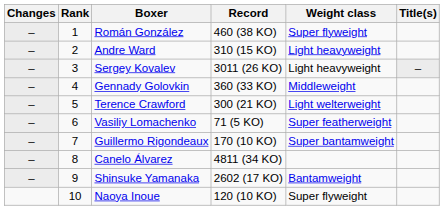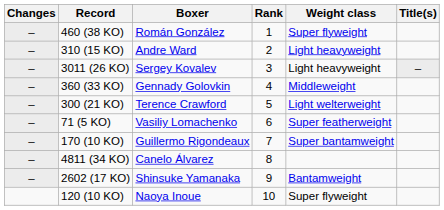columns swapped: Rank <-> Record
